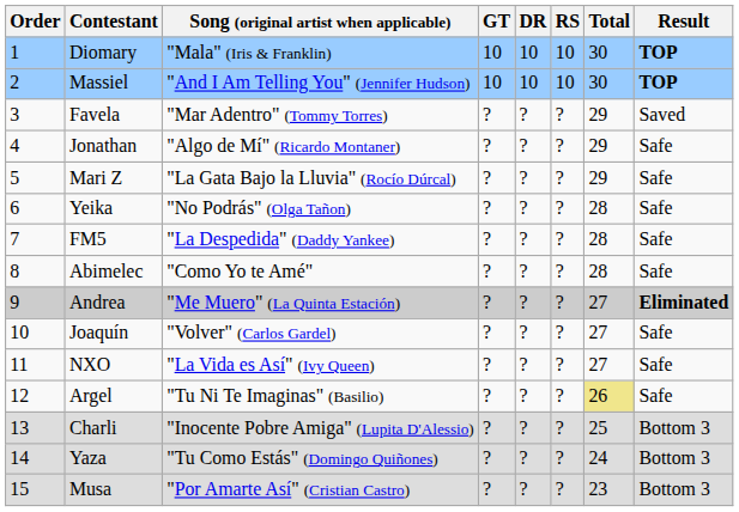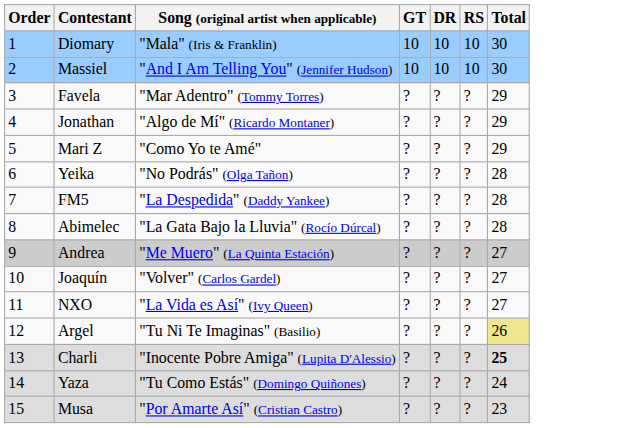- column: Result | TOP | TOP | Saved | Safe | Safe | Safe | Safe | Safe | Eliminated | Safe | Safe | Safe | Bottom 3 | Bottom 3 | Bottom 3
Mari Z | Song (original artist when applicable): "La Gata Bajo la Lluvia" (Rocío Dúrcal) -> "Como Yo te Amé"
Abimelec | Song (original artist when applicable): "Como Yo te Amé" -> "La Gata Bajo la Lluvia" (Rocío Dúrcal)
Charli | Total: normal -> bold
